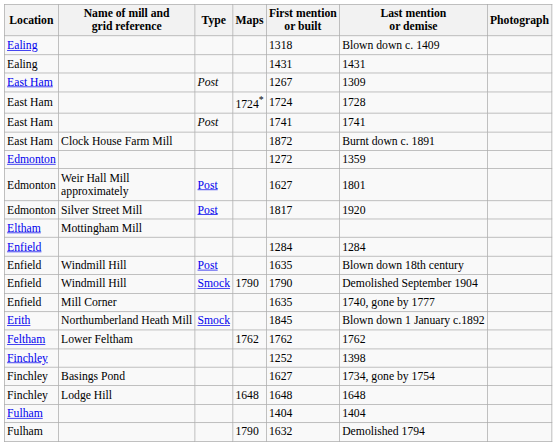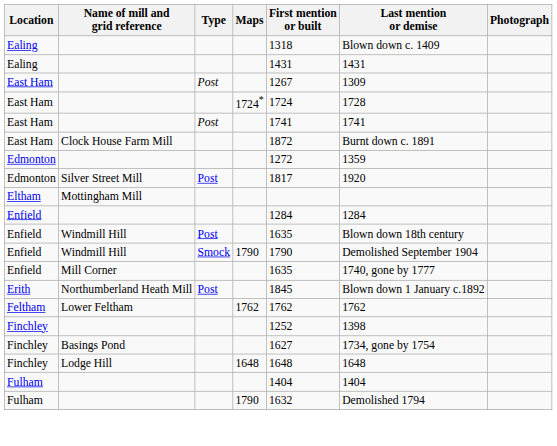- row: Edmonton | Weir Hall Mill approximately | Post | 1627 | 1801
Northumberland Heath Mill | Type: Smock -> Post
